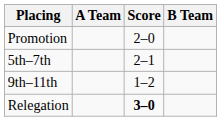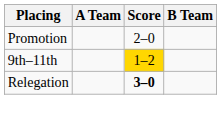- row: 5th–7th | 2–1
9th–11th | Score: no background -> gold background
